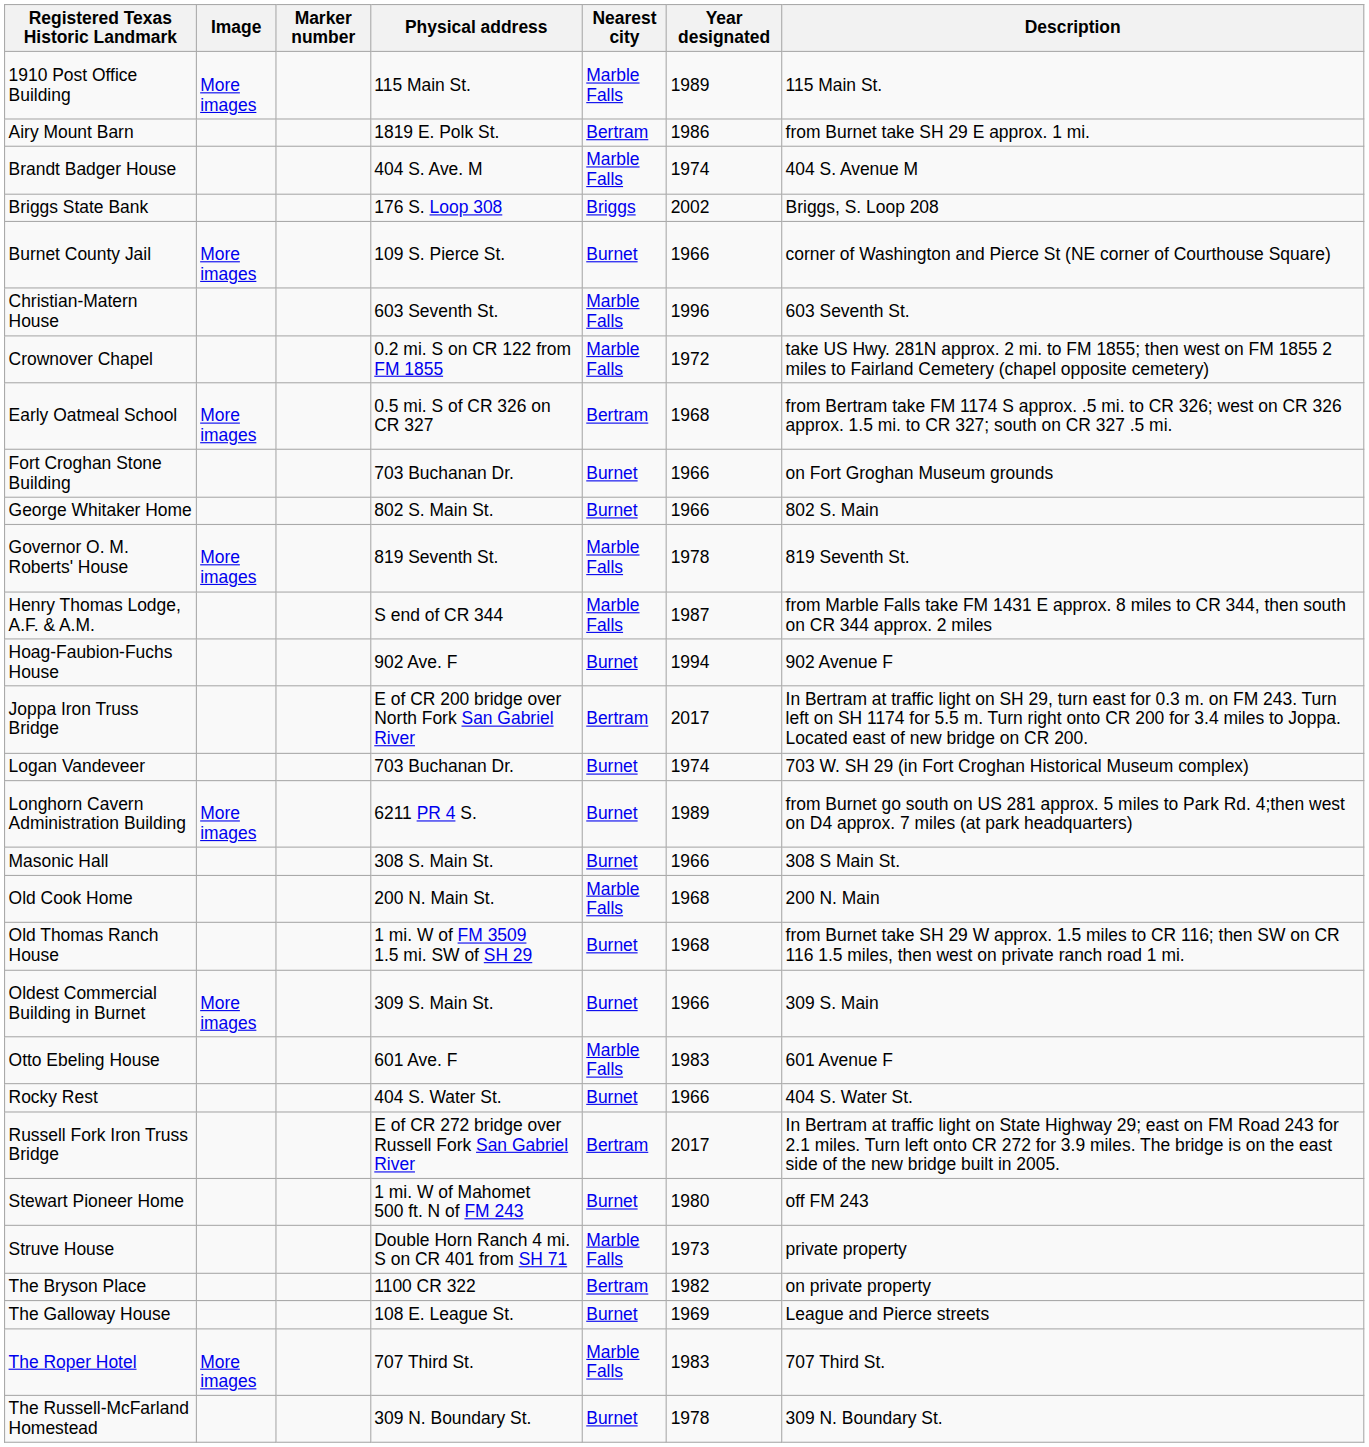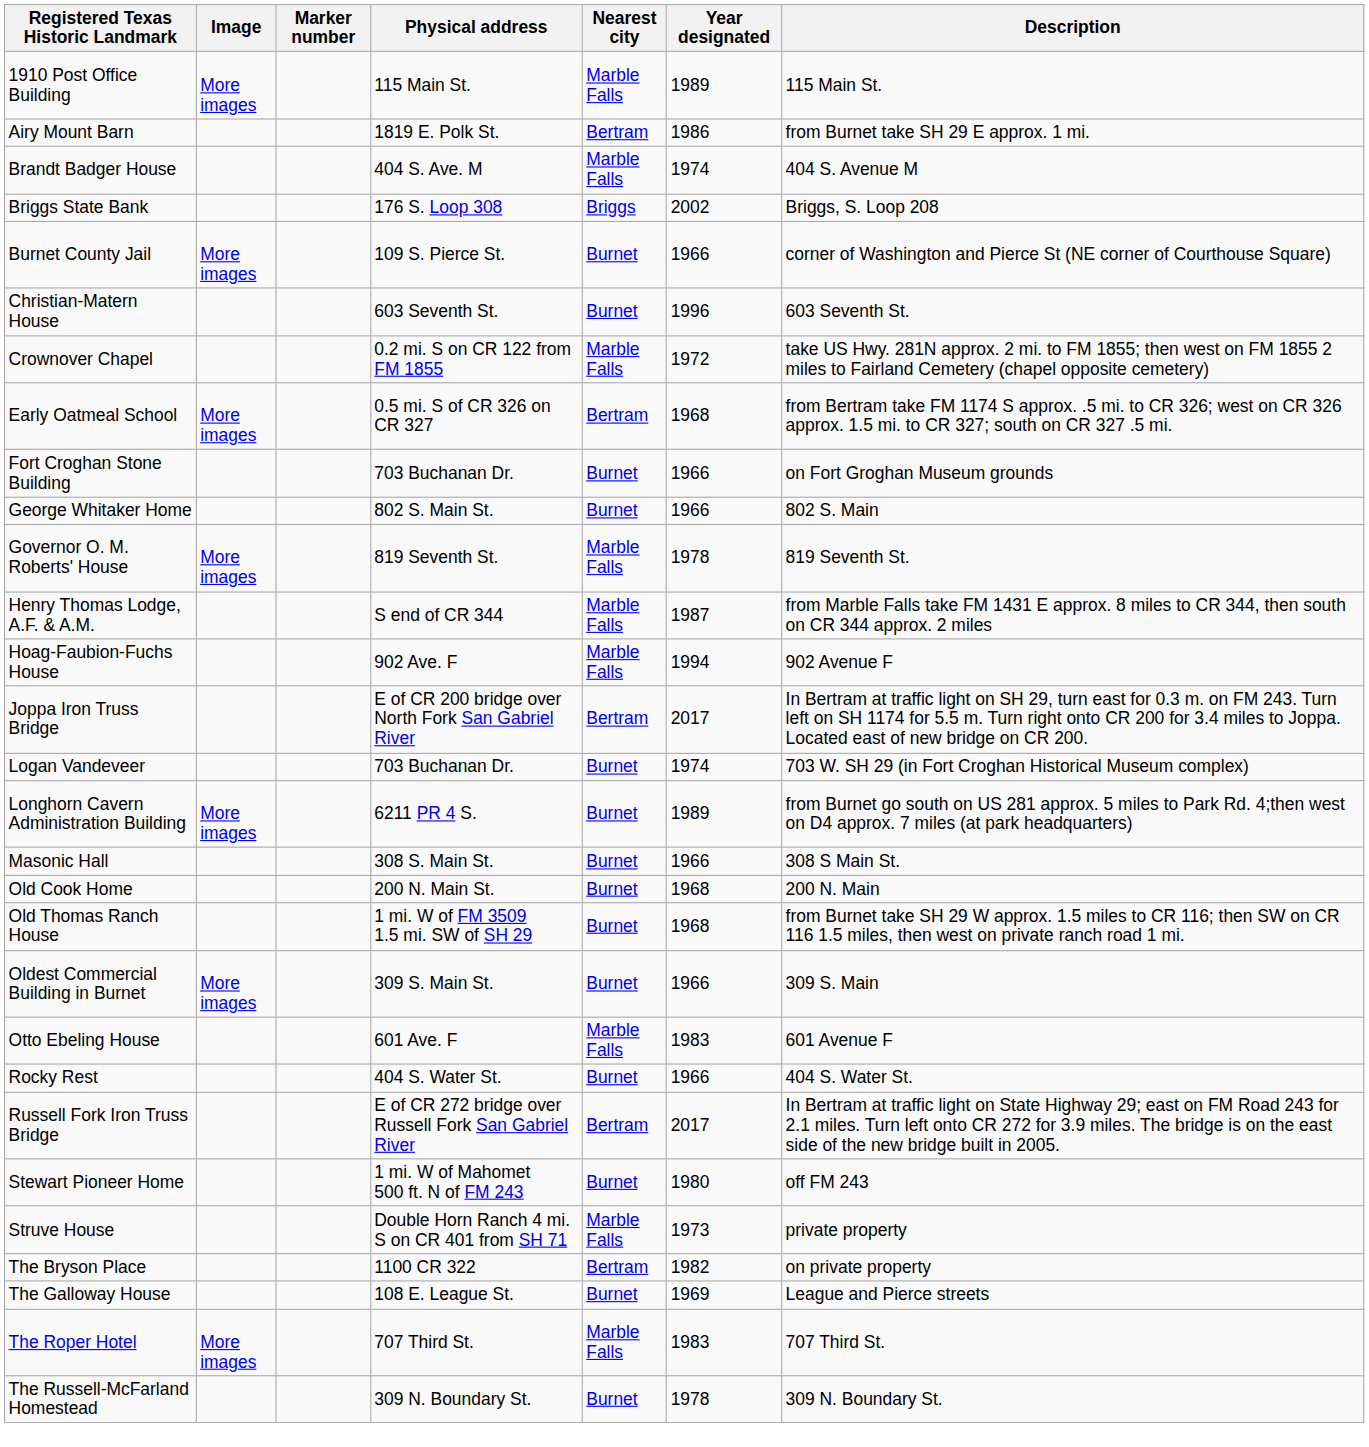Christian-Matern House | Nearest city: Marble Falls -> Burnet
Hoag-Faubion-Fuchs House | Nearest city: Burnet -> Marble Falls
Old Cook Home | Nearest city: Marble Falls -> Burnet
